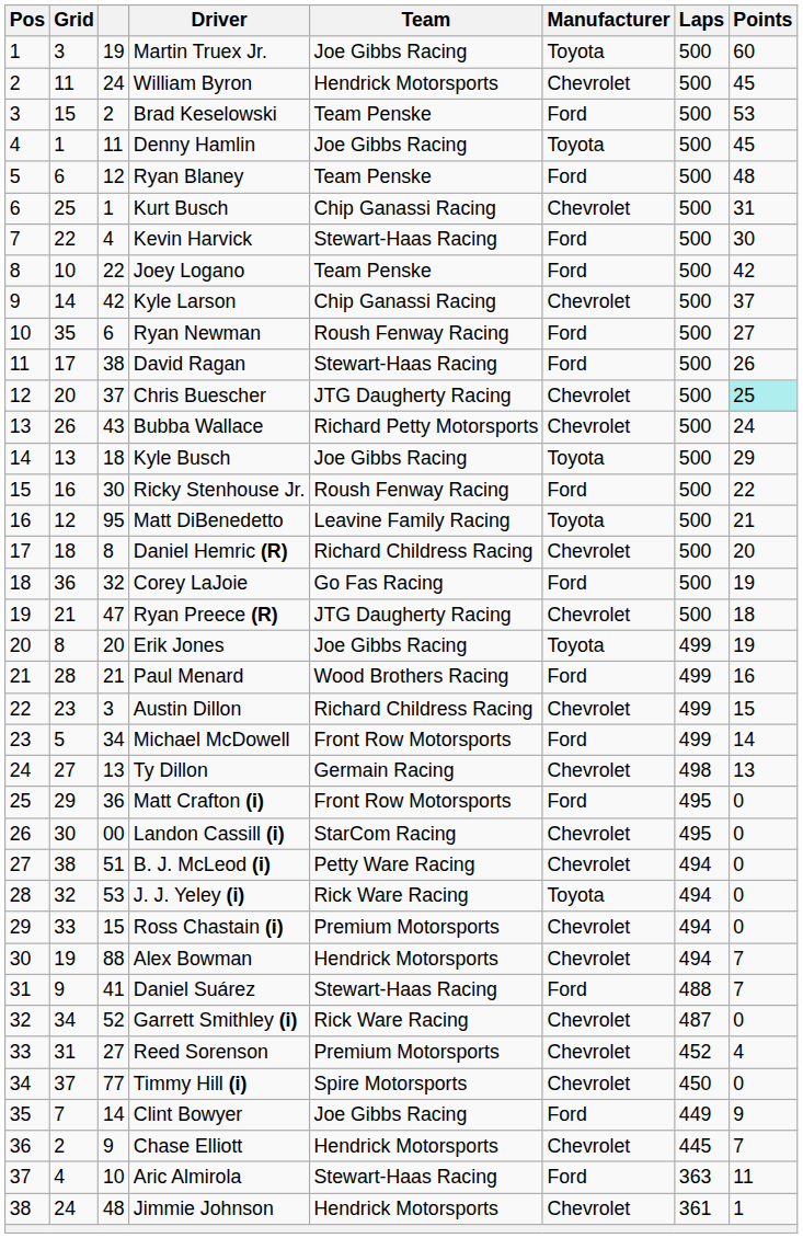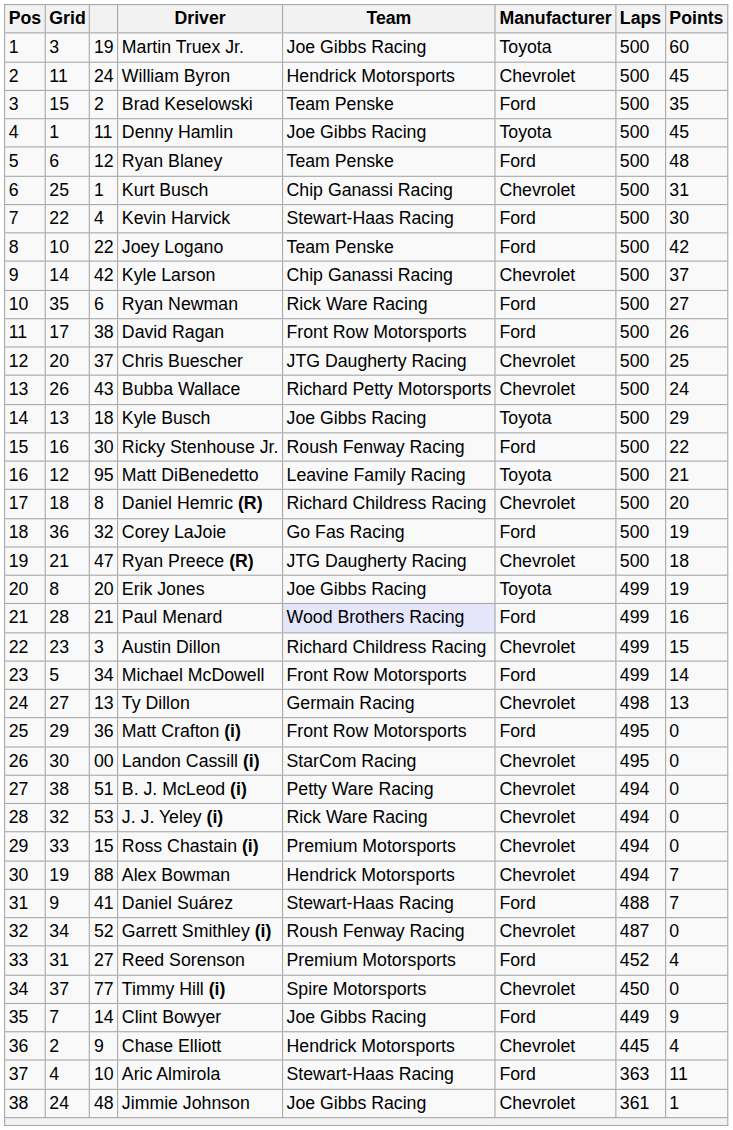Brad Keselowski | Points: 53 -> 35
Ryan Newman | Team: Roush Fenway Racing -> Rick Ware Racing
David Ragan | Team: Stewart-Haas Racing -> Front Row Motorsports
Chris Buescher | Points: paleturquoise background -> no background
Paul Menard | Team: no background -> lavender background
J. J. Yeley (i) | Manufacturer: Toyota -> Chevrolet
Garrett Smithley (i) | Team: Rick Ware Racing -> Roush Fenway Racing
Reed Sorenson | Manufacturer: Chevrolet -> Ford
Chase Elliott | Points: 7 -> 4
Jimmie Johnson | Team: Hendrick Motorsports -> Joe Gibbs Racing
